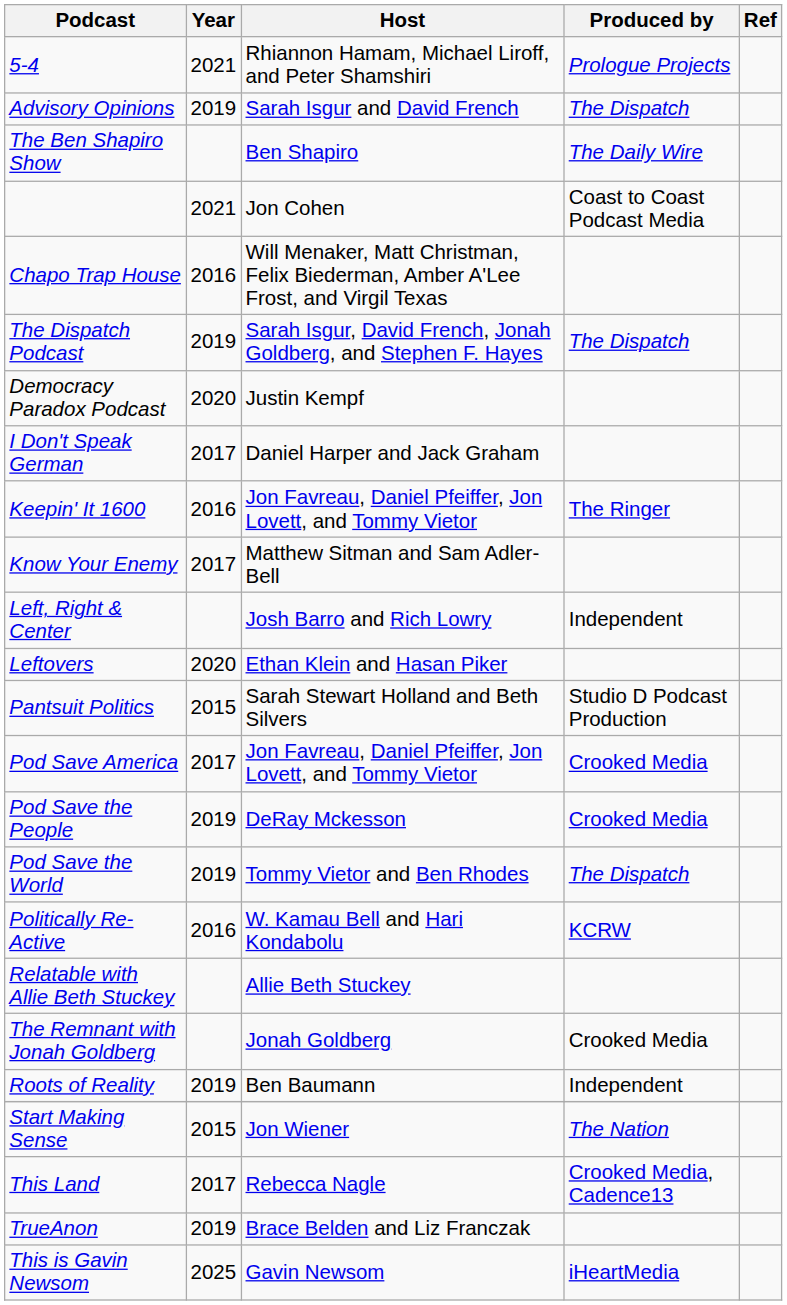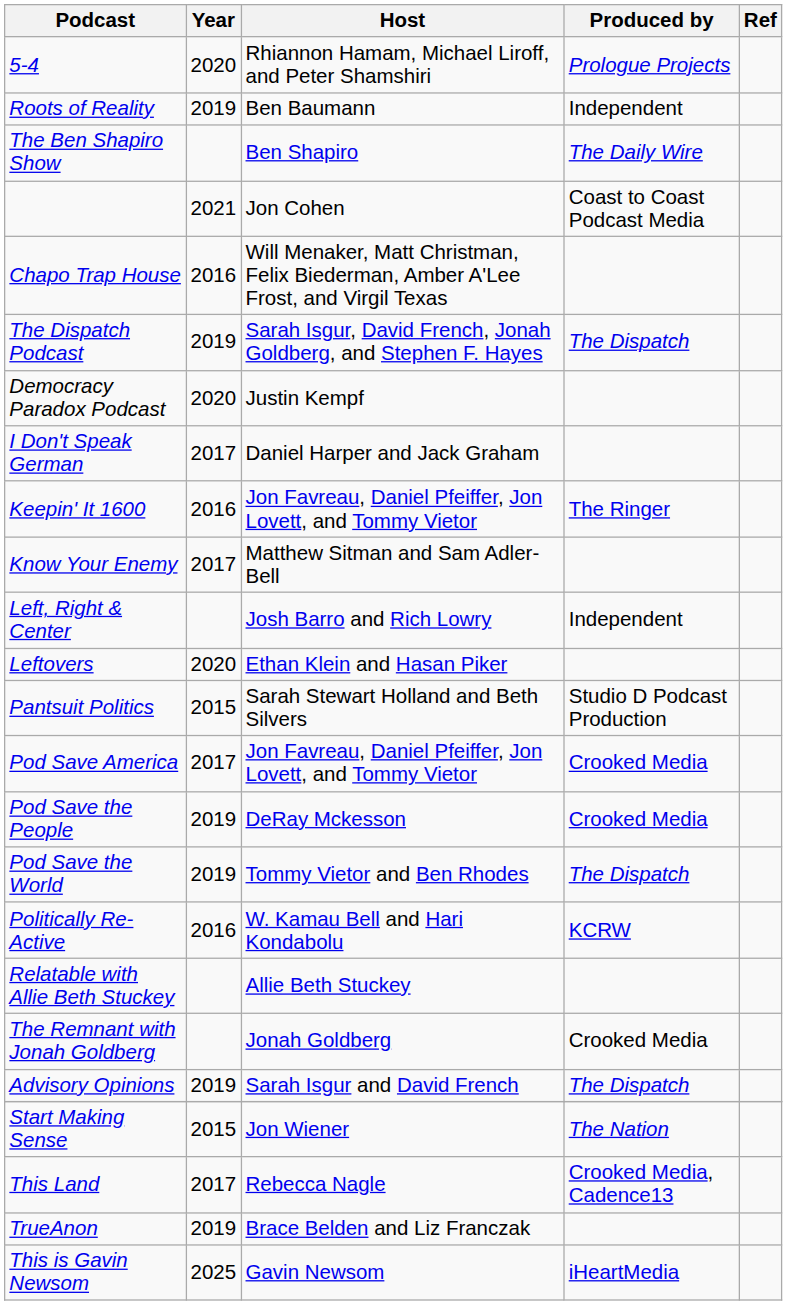5-4 | Year: 2021 -> 2020
rows swapped: Advisory Opinions <-> Roots of Reality
